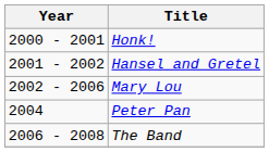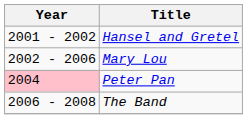- row: 2000 - 2001 | Honk!
Peter Pan | Year: no background -> pink background
